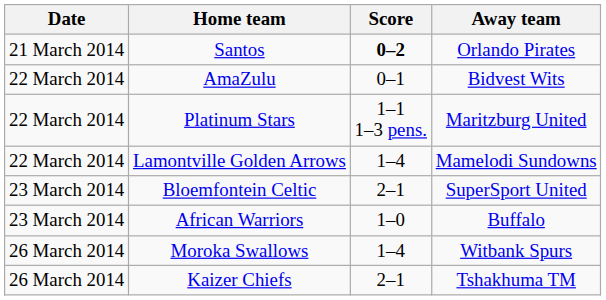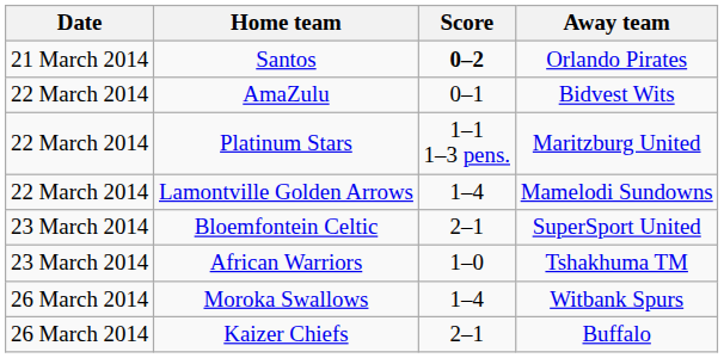African Warriors | Away team: Buffalo -> Tshakhuma TM
Kaizer Chiefs | Away team: Tshakhuma TM -> Buffalo
